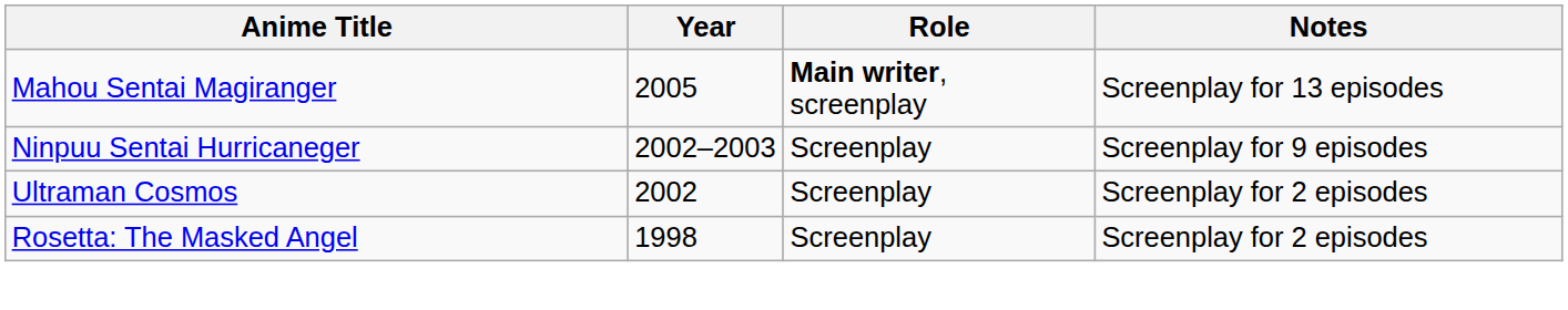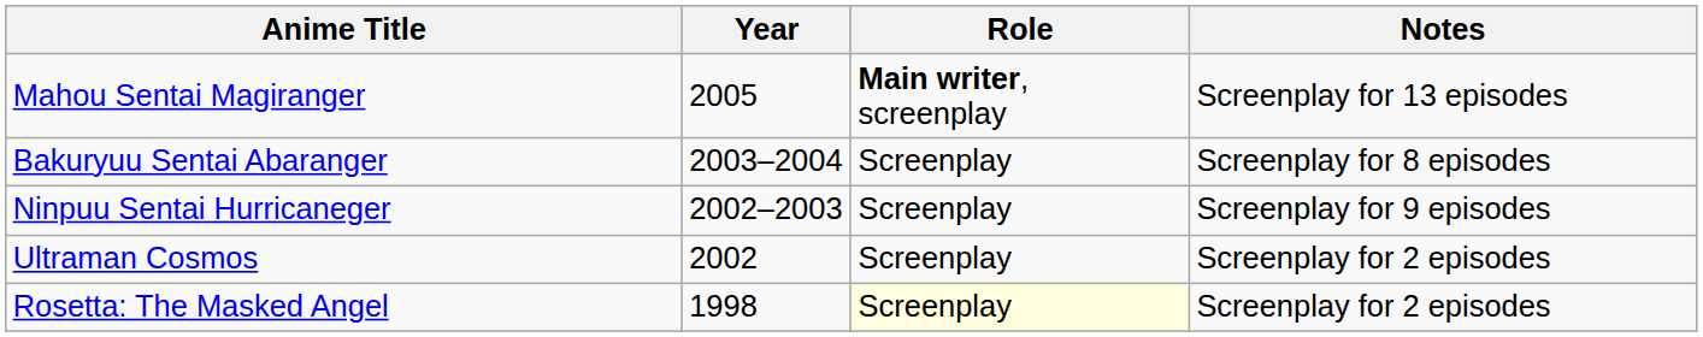+ row: Bakuryuu Sentai Abaranger | 2003–2004 | Screenplay | Screenplay for 8 episodes
Rosetta: The Masked Angel | Role: no background -> lightyellow background
